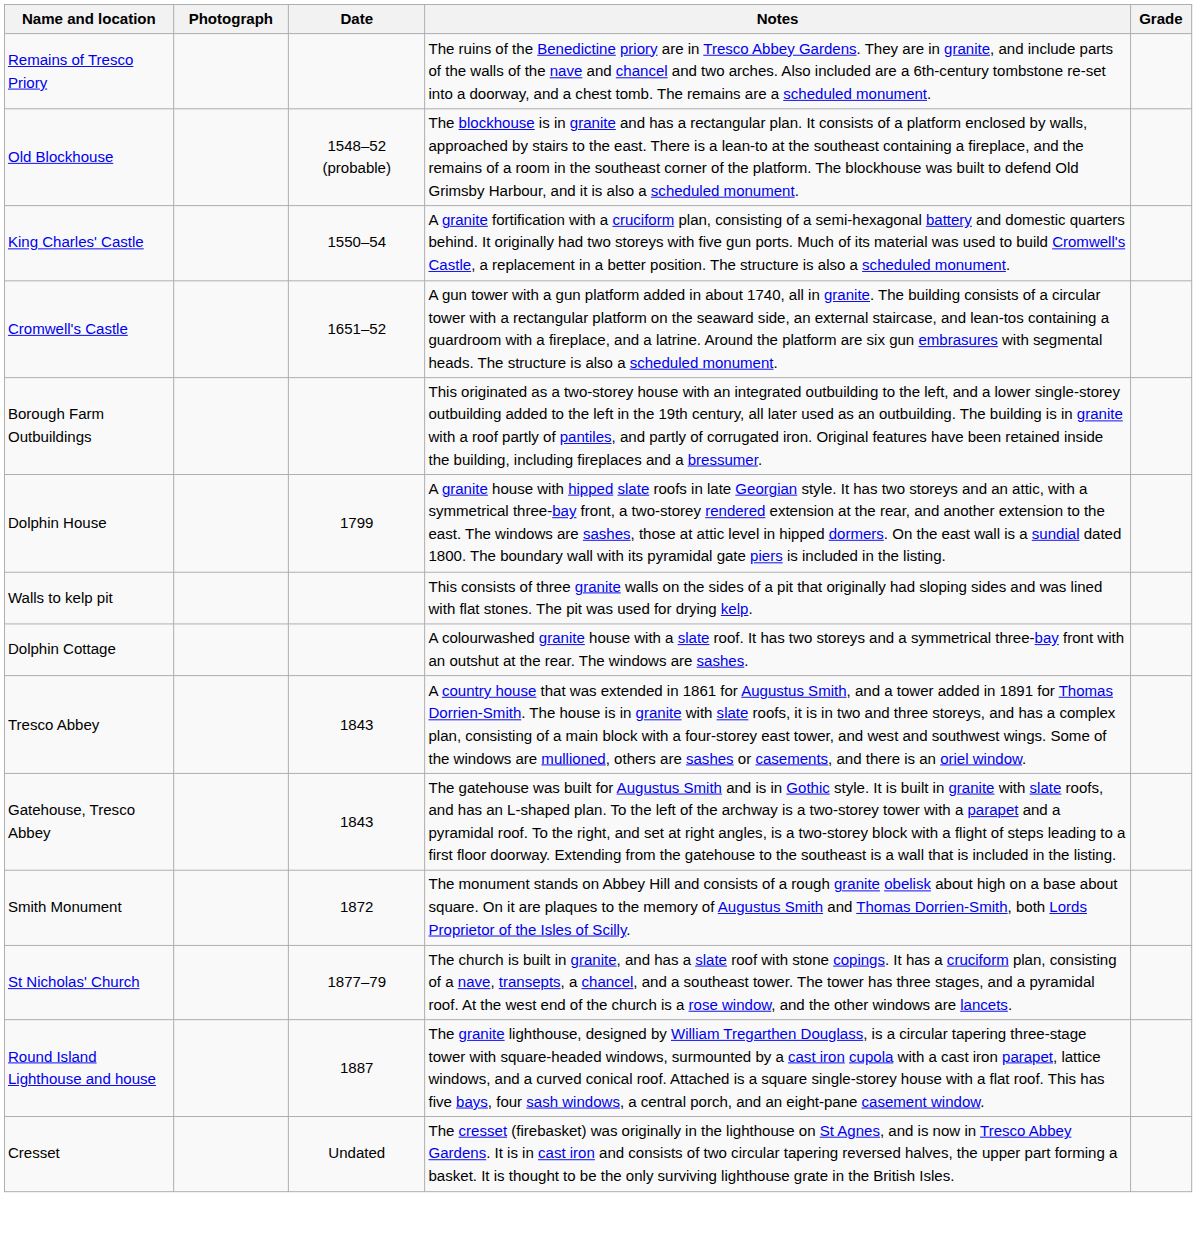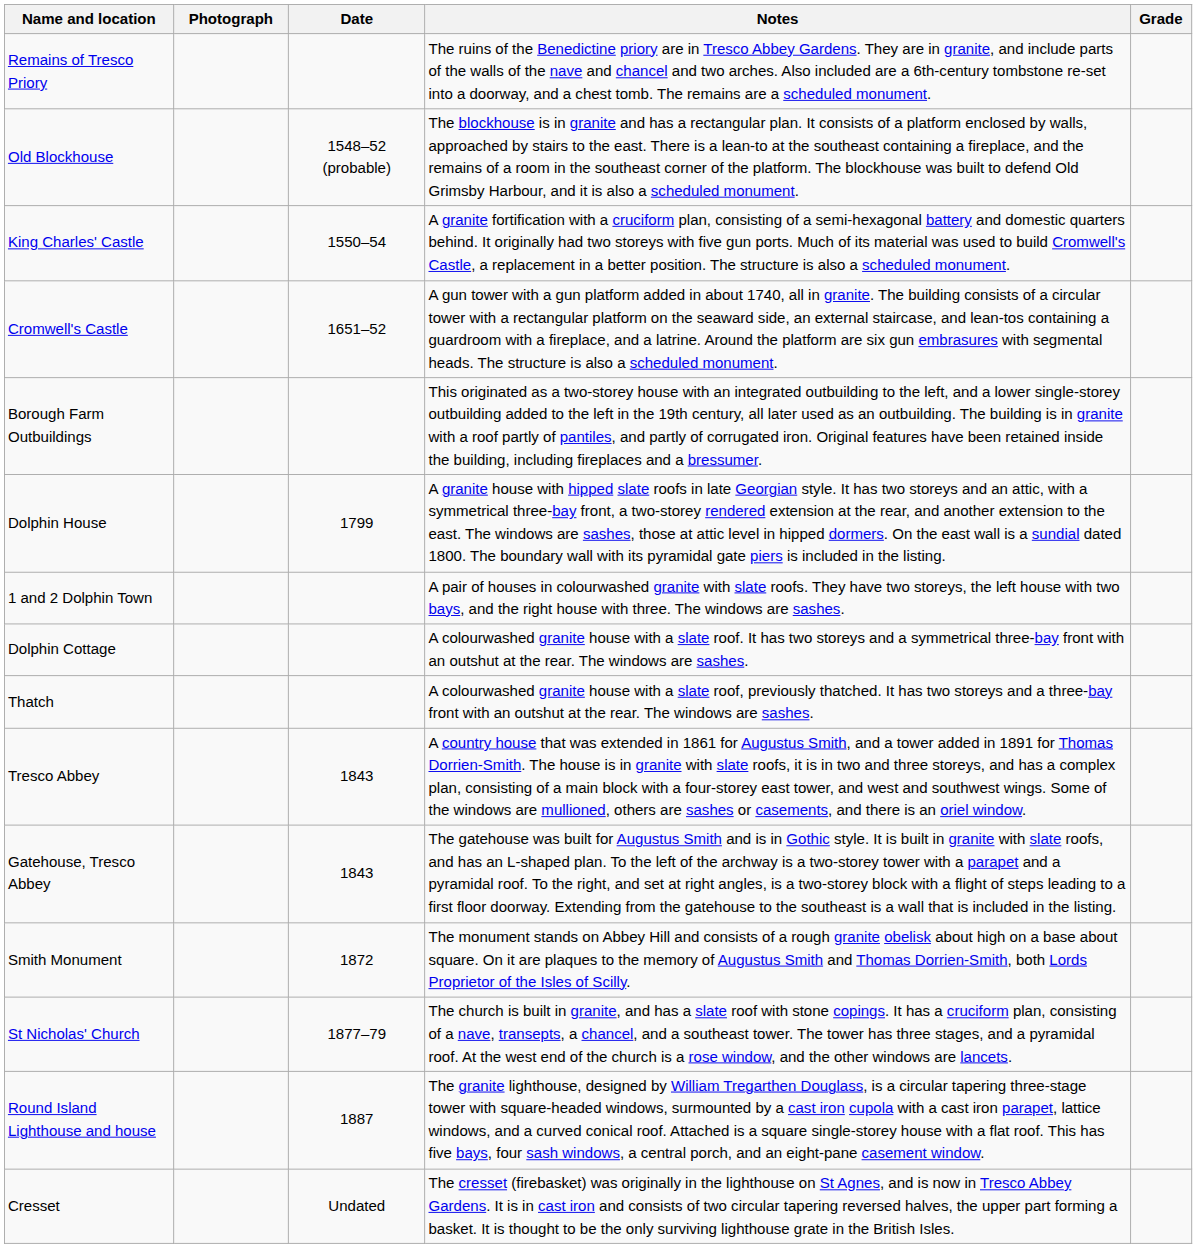+ row: 1 and 2 Dolphin Town | A pair of houses in colourwashed granite with slate roofs. They have two storeys, the left house with two bays, and the right house with three. The windows are sashes.
- row: Walls to kelp pit | This consists of three granite walls on the sides of a pit that originally had sloping sides and was lined with flat stones. The pit was used for drying kelp.
+ row: Thatch | A colourwashed granite house with a slate roof, previously thatched. It has two storeys and a three-bay front with an outshut at the rear. The windows are sashes.
